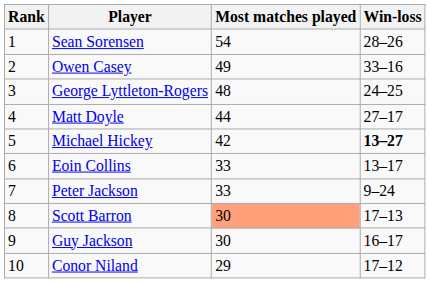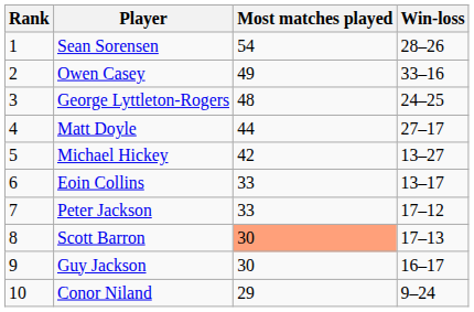Michael Hickey | Win-loss: bold -> normal
Peter Jackson | Win-loss: 9–24 -> 17–12
Conor Niland | Win-loss: 17–12 -> 9–24
